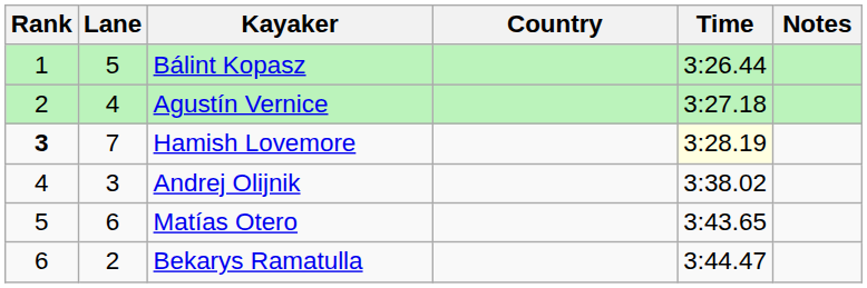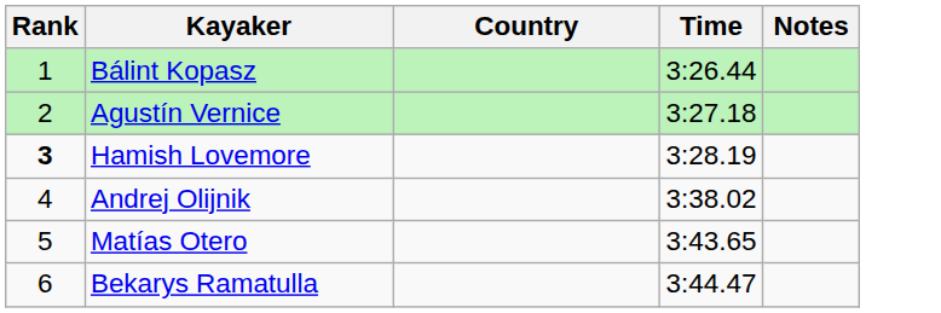- column: Lane | 5 | 4 | 7 | 3 | 6 | 2
Hamish Lovemore | Time: lightyellow background -> no background
